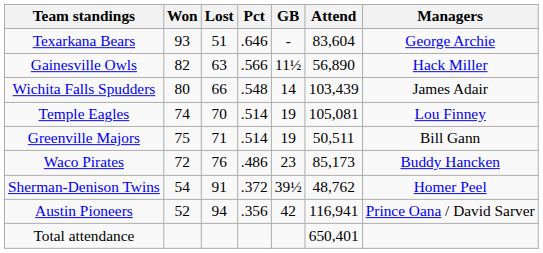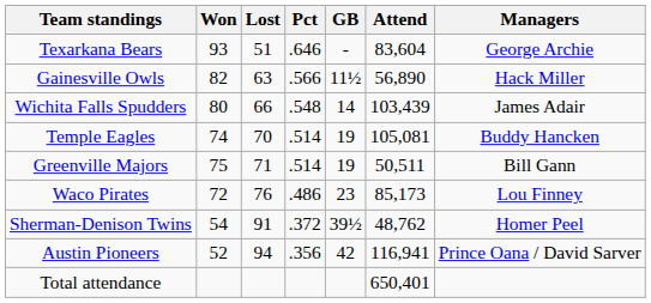Temple Eagles | Managers: Lou Finney -> Buddy Hancken
Waco Pirates | Managers: Buddy Hancken -> Lou Finney
